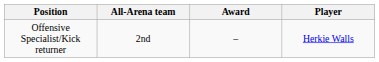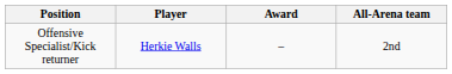columns swapped: Player <-> All-Arena team
